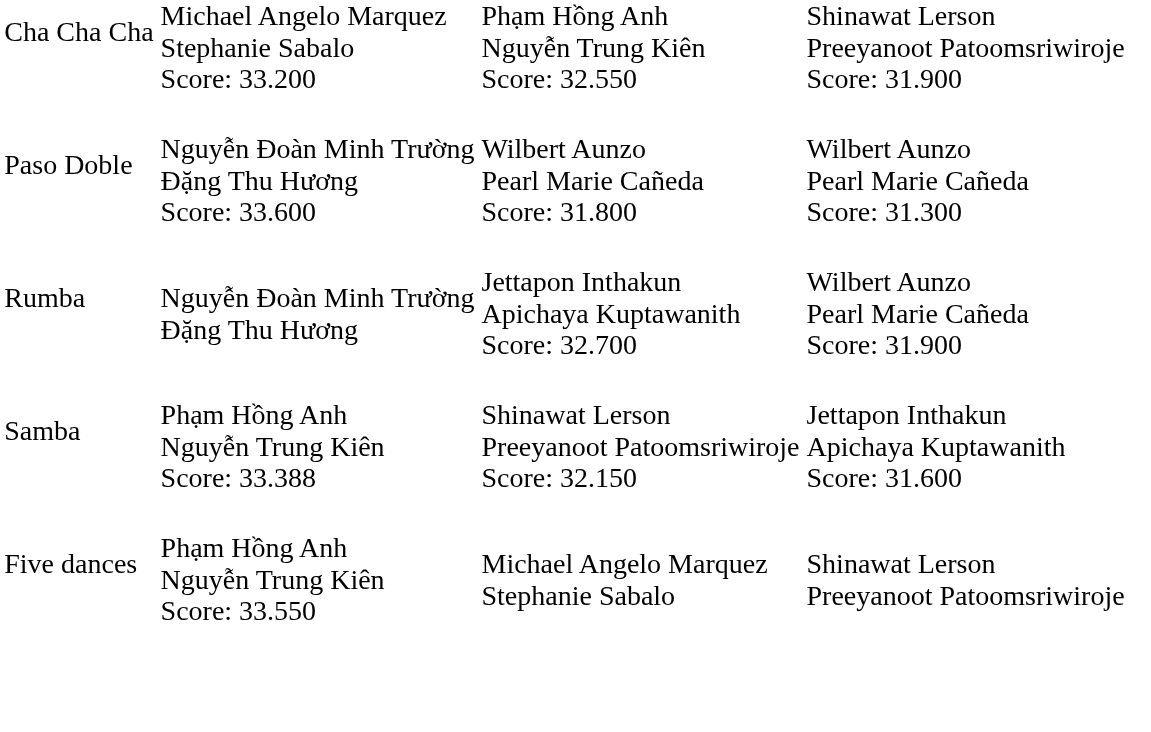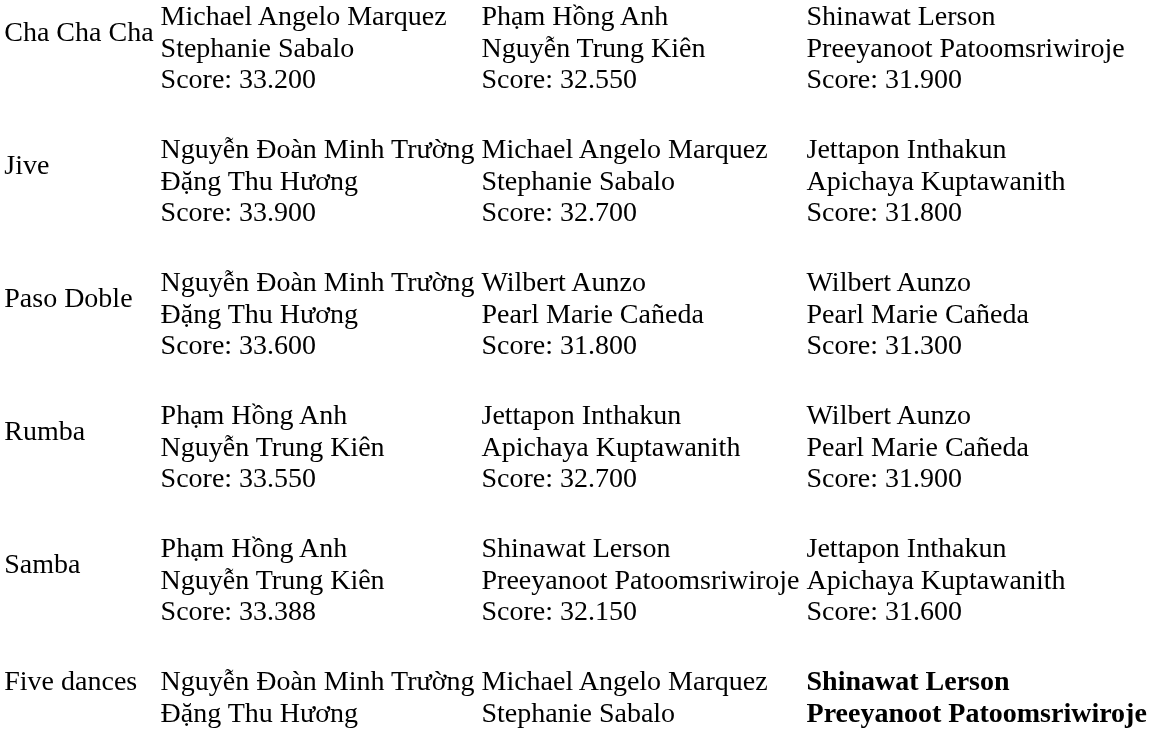+ row: Jive | Nguyễn Đoàn Minh Trường Đặng Thu Hương Score: 33.900 | Michael Angelo Marquez Stephanie Sabalo Score: 32.700 | Jettapon Inthakun Apichaya Kuptawanith Score: 31.800
Rumba | column 2: Nguyễn Đoàn Minh Trường Đặng Thu Hương -> Phạm Hồng Anh Nguyễn Trung Kiên Score: 33.550
Five dances | column 2: Phạm Hồng Anh Nguyễn Trung Kiên Score: 33.550 -> Nguyễn Đoàn Minh Trường Đặng Thu Hương
Five dances | column 4: normal -> bold
